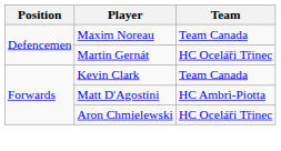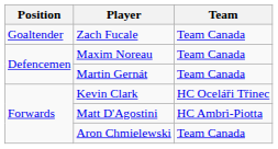+ row: Goaltender | Zach Fucale | Team Canada
Martin Gernát | Team: HC Oceláři Třinec -> Team Canada
Kevin Clark | Team: Team Canada -> HC Oceláři Třinec
Aron Chmielewski | Team: HC Oceláři Třinec -> Team Canada
